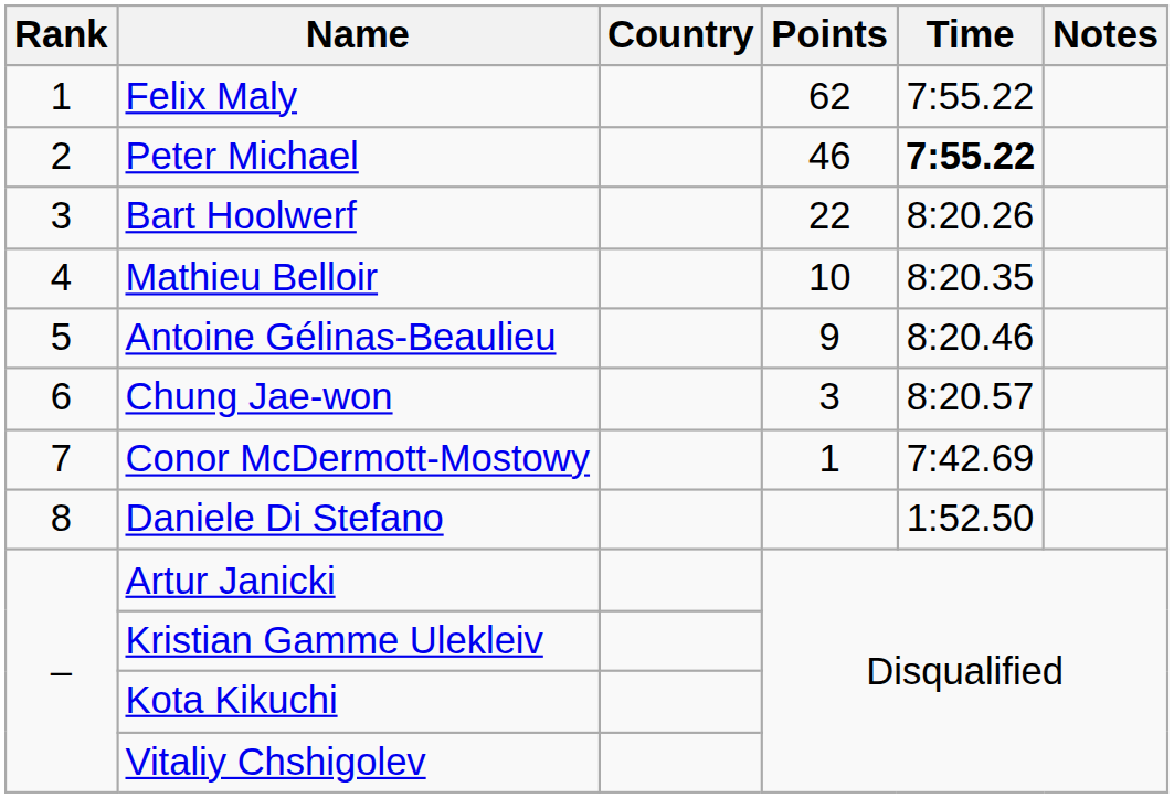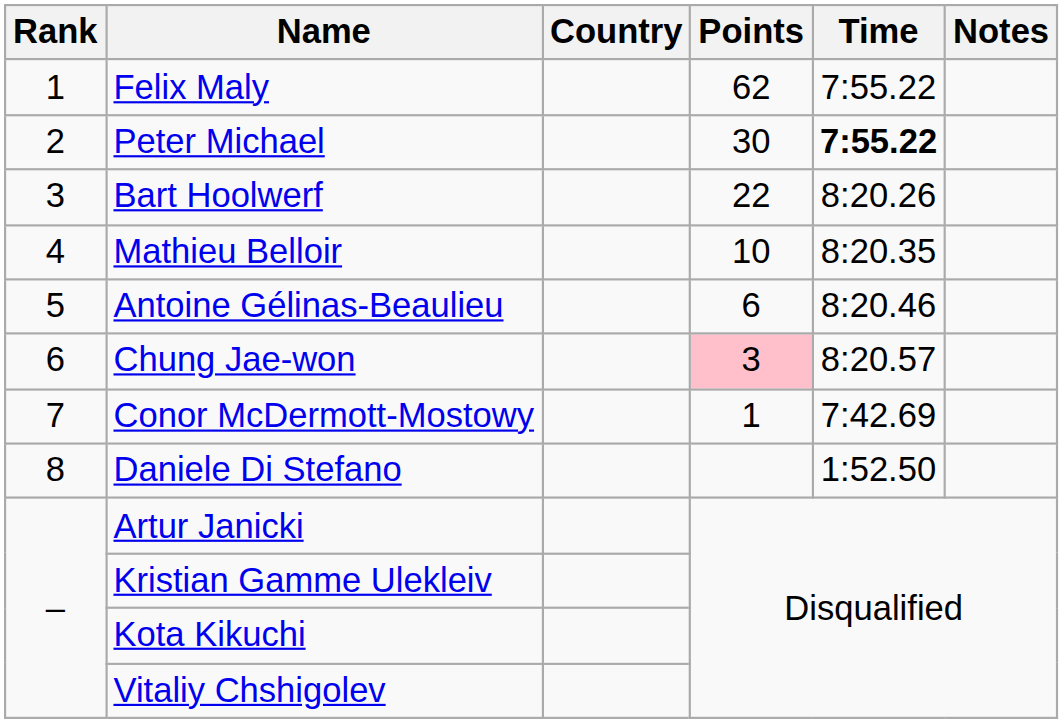Peter Michael | Points: 46 -> 30
Antoine Gélinas-Beaulieu | Points: 9 -> 6
Chung Jae-won | Points: no background -> pink background
